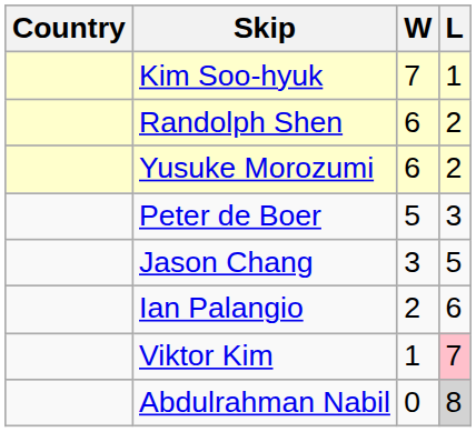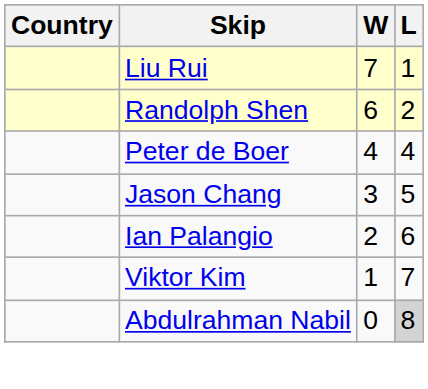- row: Kim Soo-hyuk | 7 | 1
+ row: Liu Rui | 7 | 1
- row: Yusuke Morozumi | 6 | 2
Peter de Boer | W: 5 -> 4
Peter de Boer | L: 3 -> 4
Viktor Kim | L: pink background -> no background
